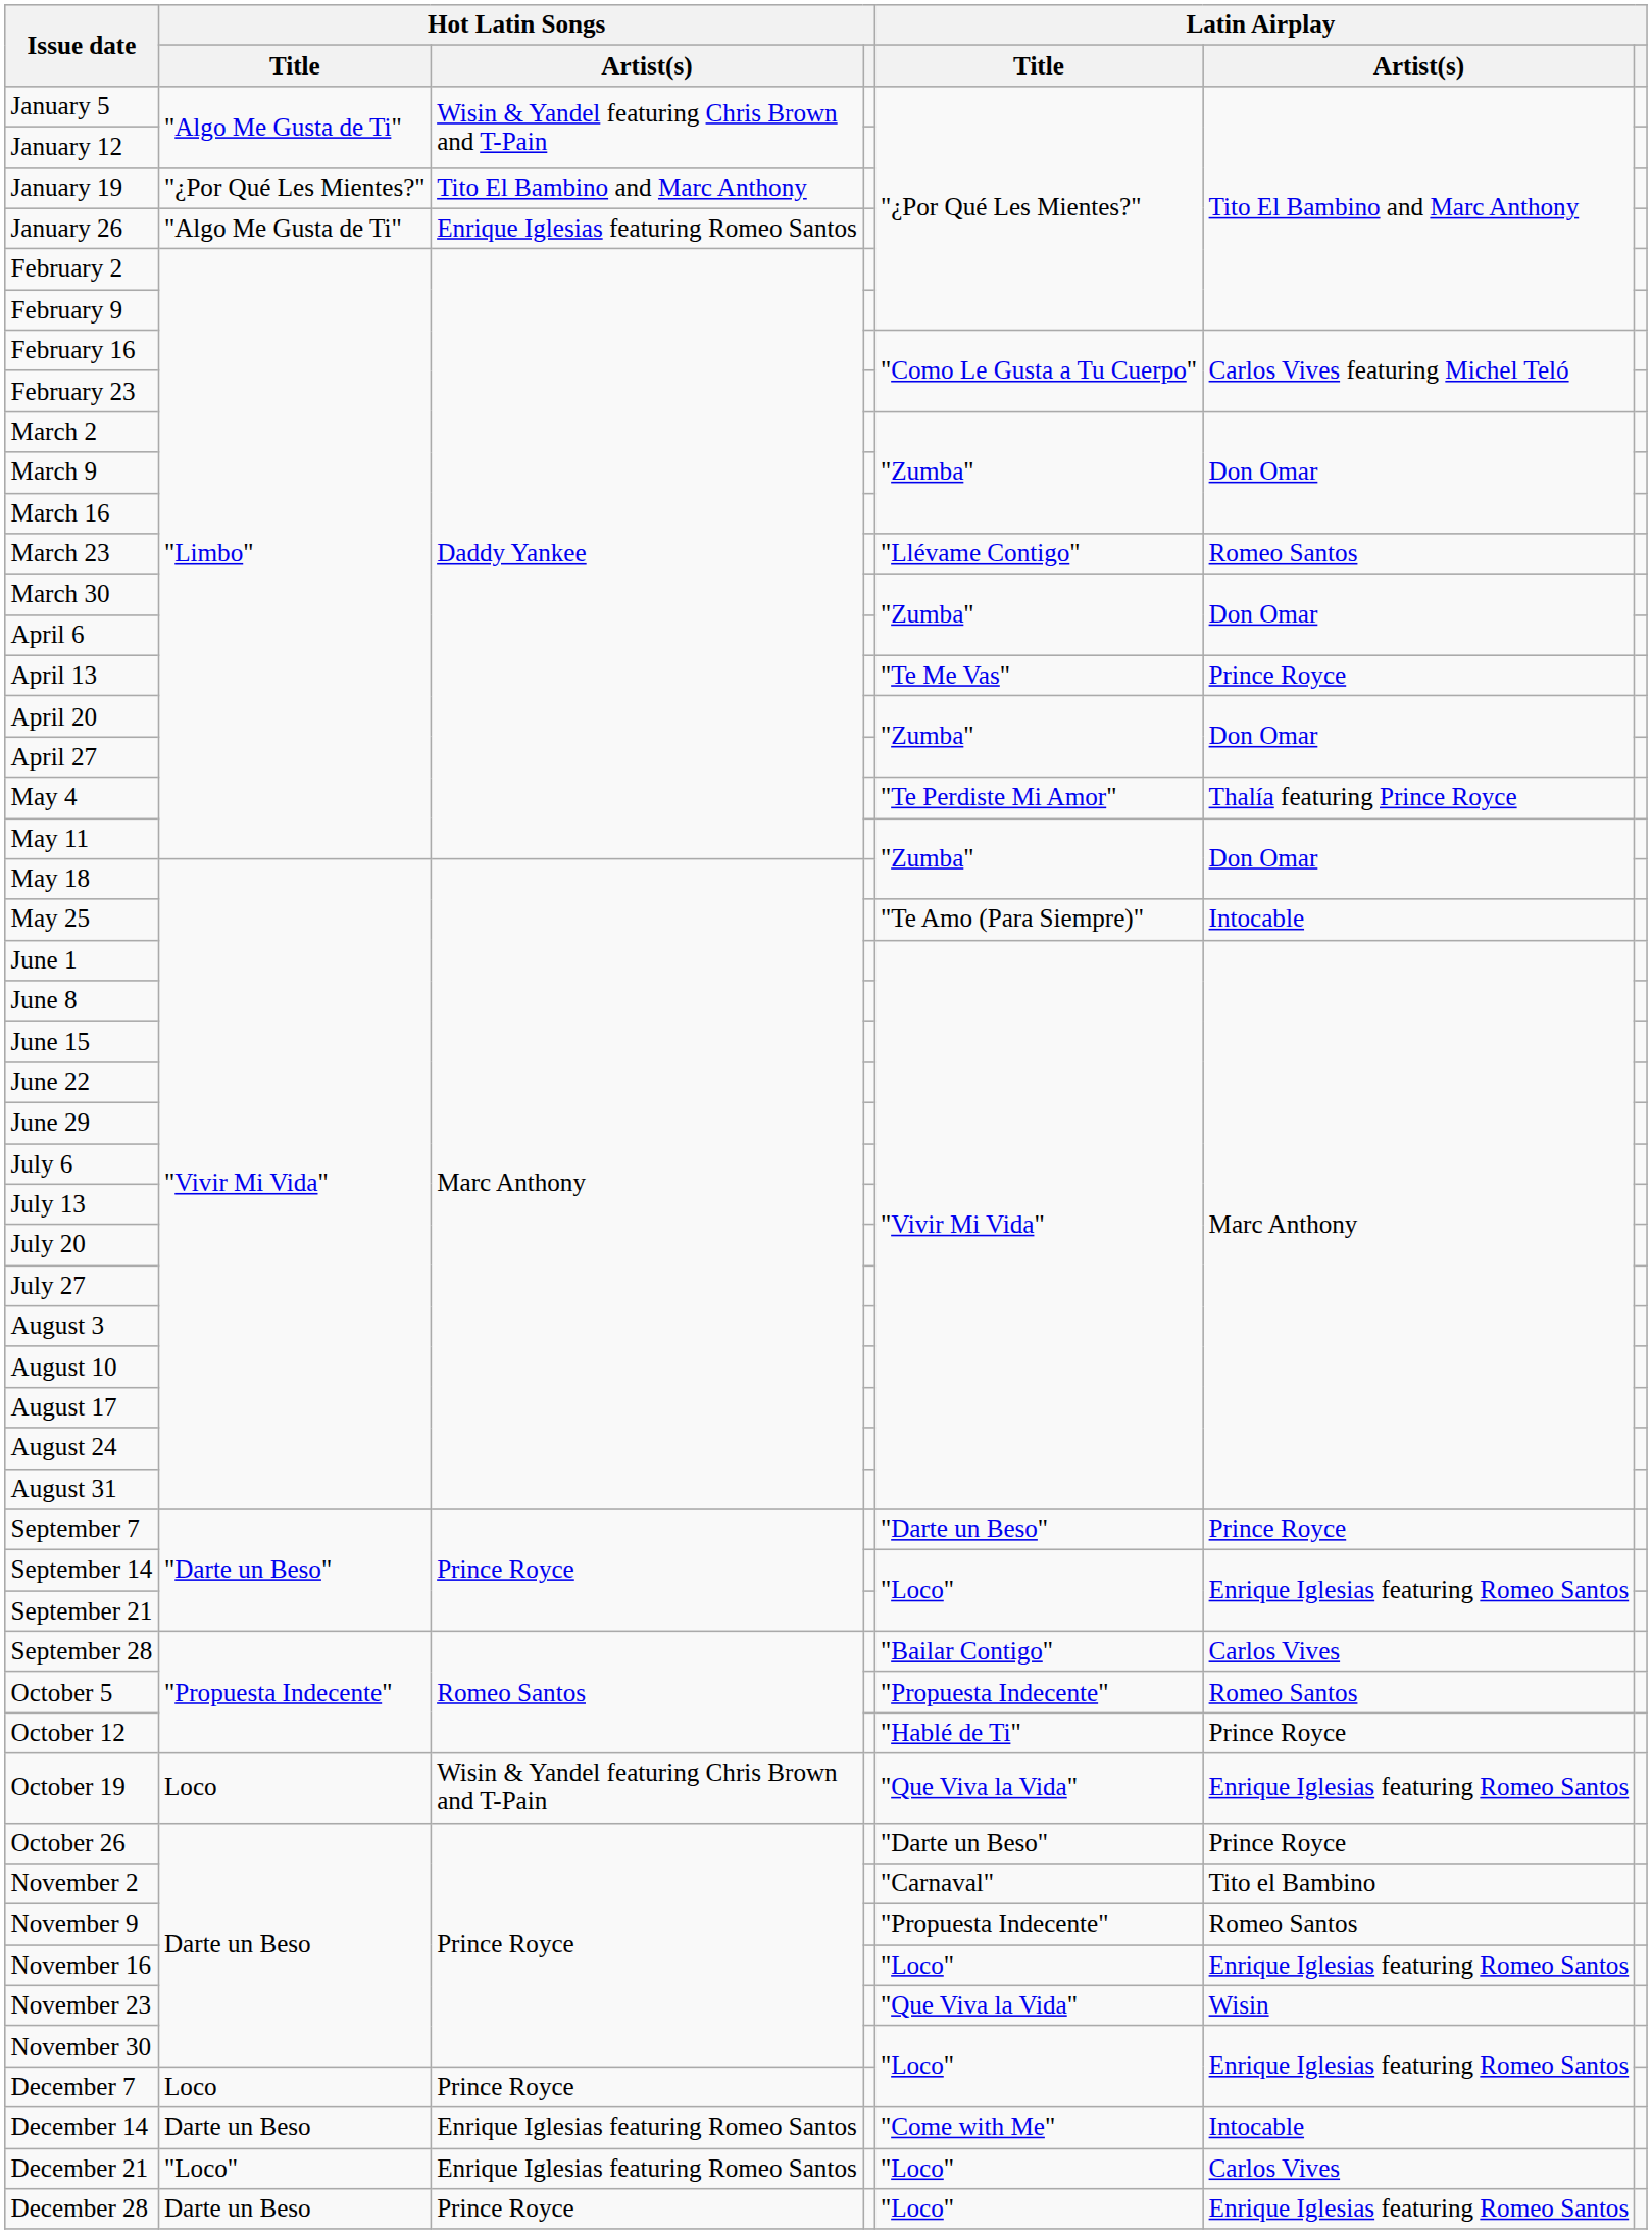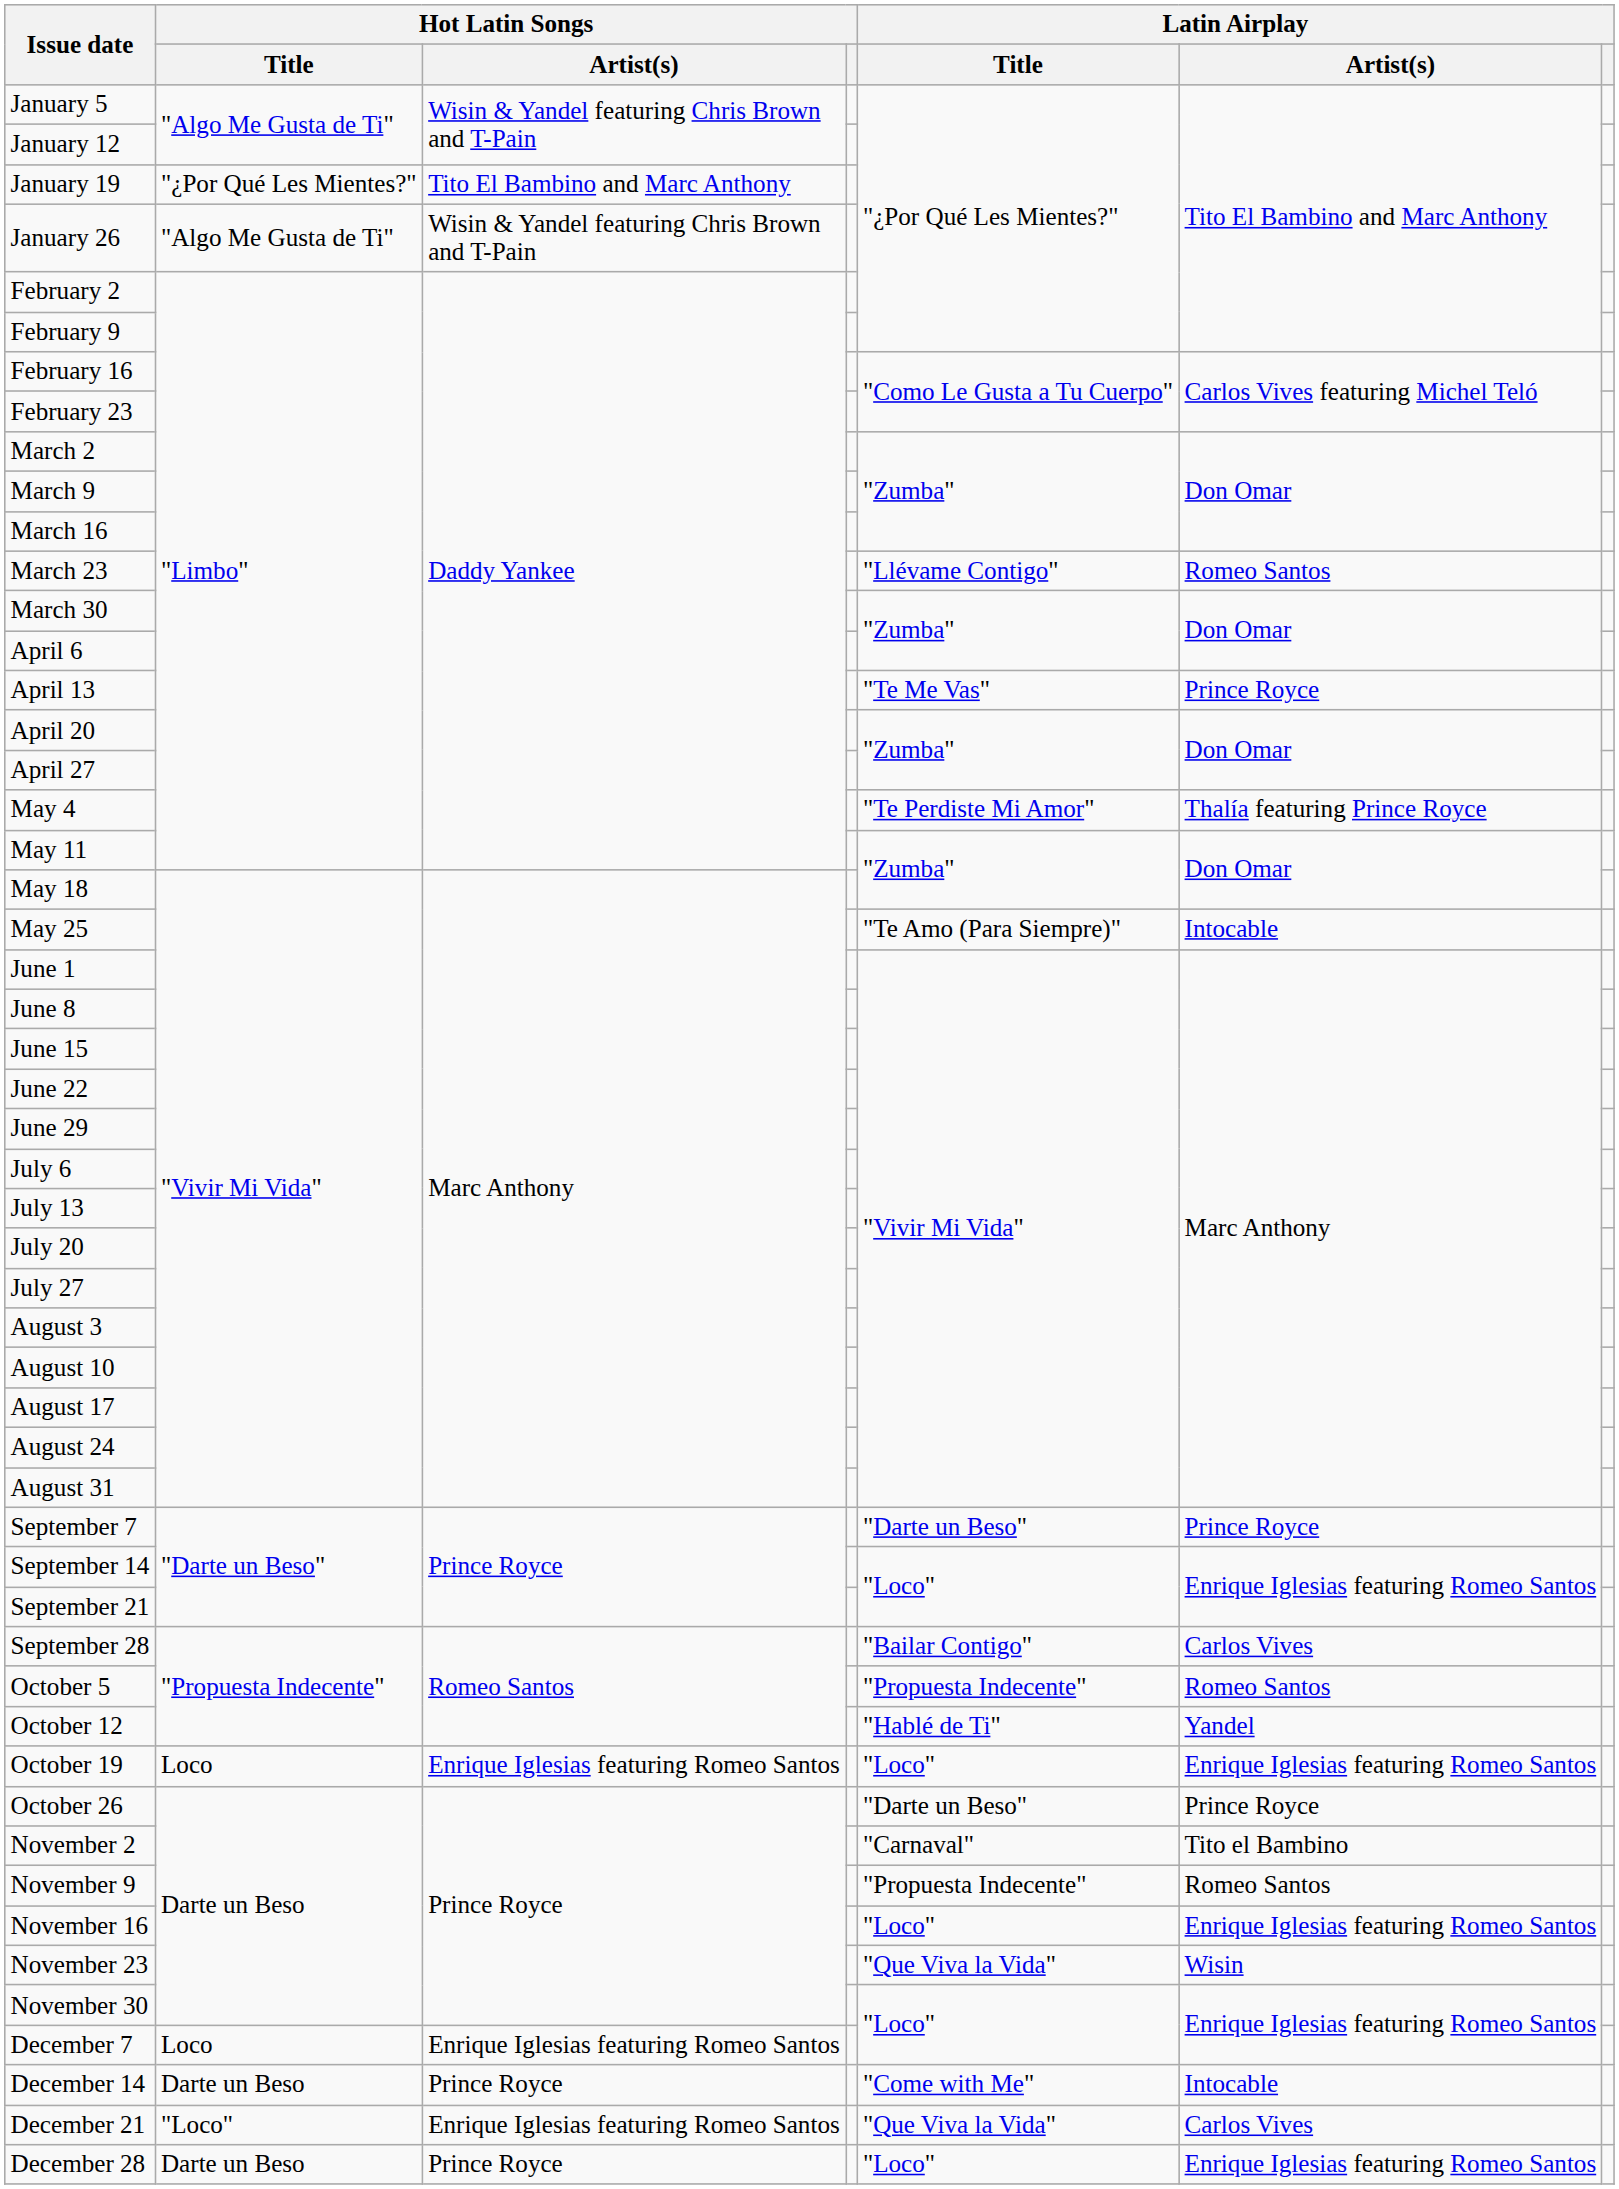January 26 | Hot Latin Songs / Artist(s): Enrique Iglesias featuring Romeo Santos -> Wisin & Yandel featuring Chris Brown and T-Pain
October 12 | Latin Airplay / Artist(s): Prince Royce -> Yandel
October 19 | Hot Latin Songs / Artist(s): Wisin & Yandel featuring Chris Brown and T-Pain -> Enrique Iglesias featuring Romeo Santos
October 19 | Latin Airplay / Title: "Que Viva la Vida" -> "Loco"
December 7 | Hot Latin Songs / Artist(s): Prince Royce -> Enrique Iglesias featuring Romeo Santos
December 14 | Hot Latin Songs / Artist(s): Enrique Iglesias featuring Romeo Santos -> Prince Royce
December 21 | Latin Airplay / Title: "Loco" -> "Que Viva la Vida"
